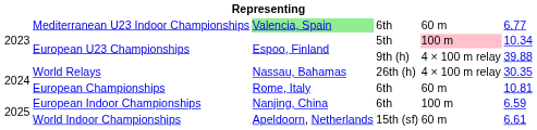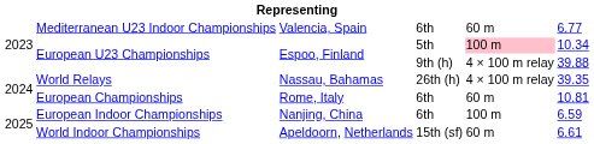Mediterranean U23 Indoor Championships | column 3: lightgreen background -> no background
World Relays | column 6: 30.35 -> 39.35
